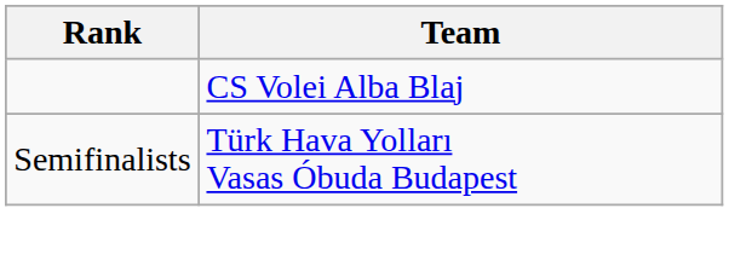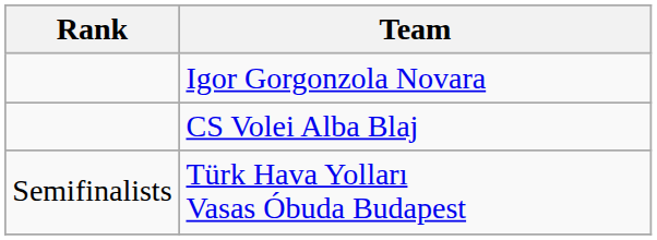+ row: Igor Gorgonzola Novara
